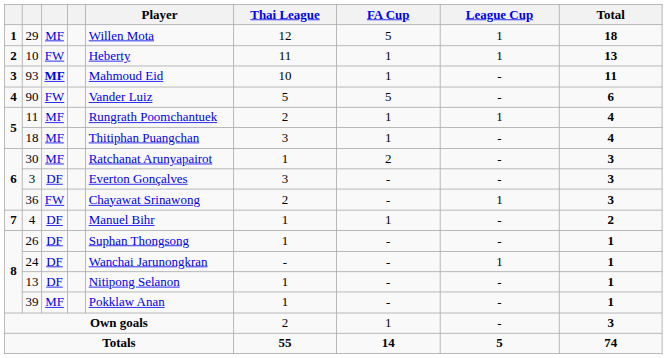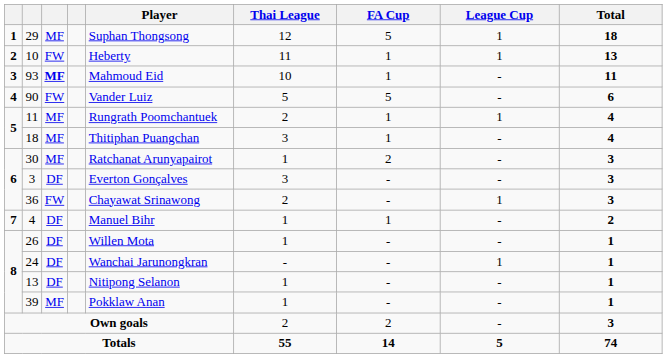29 | Player: Willen Mota -> Suphan Thongsong
26 | Player: Suphan Thongsong -> Willen Mota
Own goals | FA Cup: 1 -> 2
